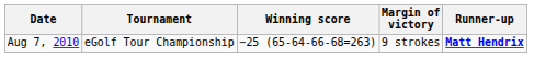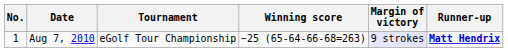+ column: No. | 1
Aug 7, 2010 | Margin of victory: no background -> lavender background
